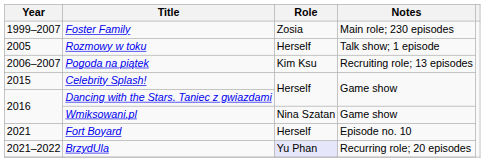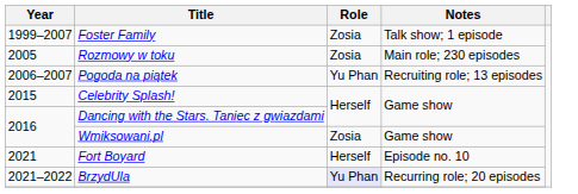Foster Family | Notes: Main role; 230 episodes -> Talk show; 1 episode
Rozmowy w toku | Role: Herself -> Zosia
Rozmowy w toku | Notes: Talk show; 1 episode -> Main role; 230 episodes
Pogoda na piątek | Role: Kim Ksu -> Yu Phan
Wmiksowani.pl | Role: Nina Szatan -> Zosia
